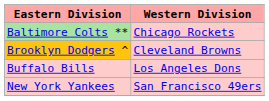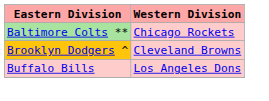- row: New York Yankees | San Francisco 49ers
